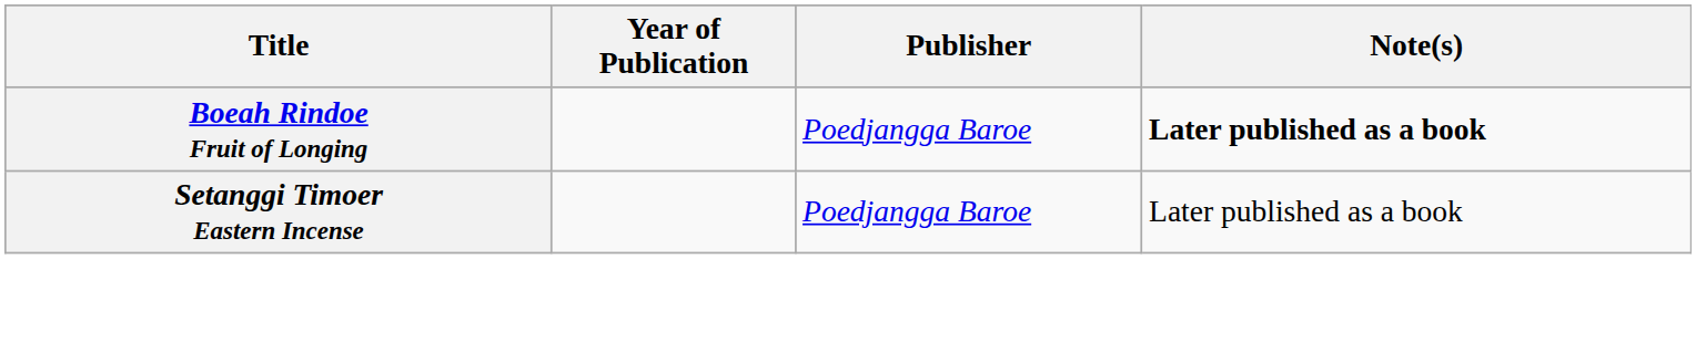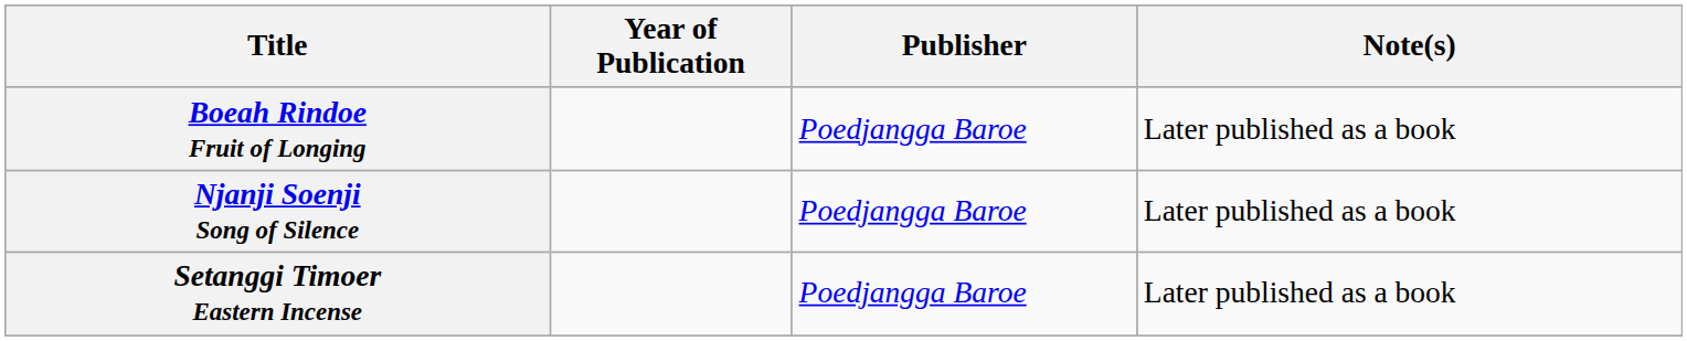Boeah Rindoe Fruit of Longing | Note(s): bold -> normal
+ row: Njanji Soenji Song of Silence | Poedjangga Baroe | Later published as a book
